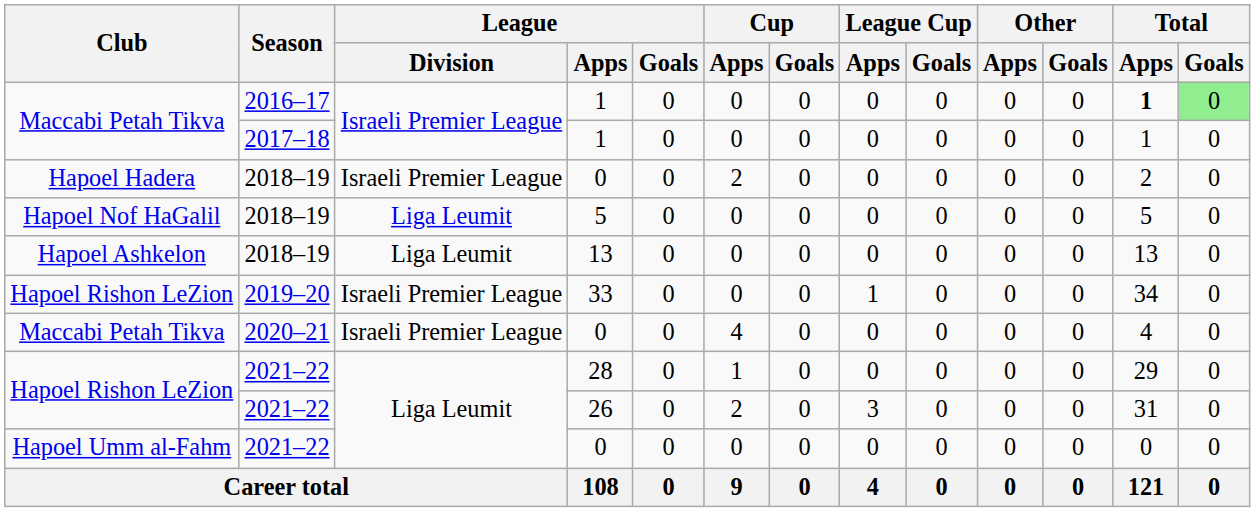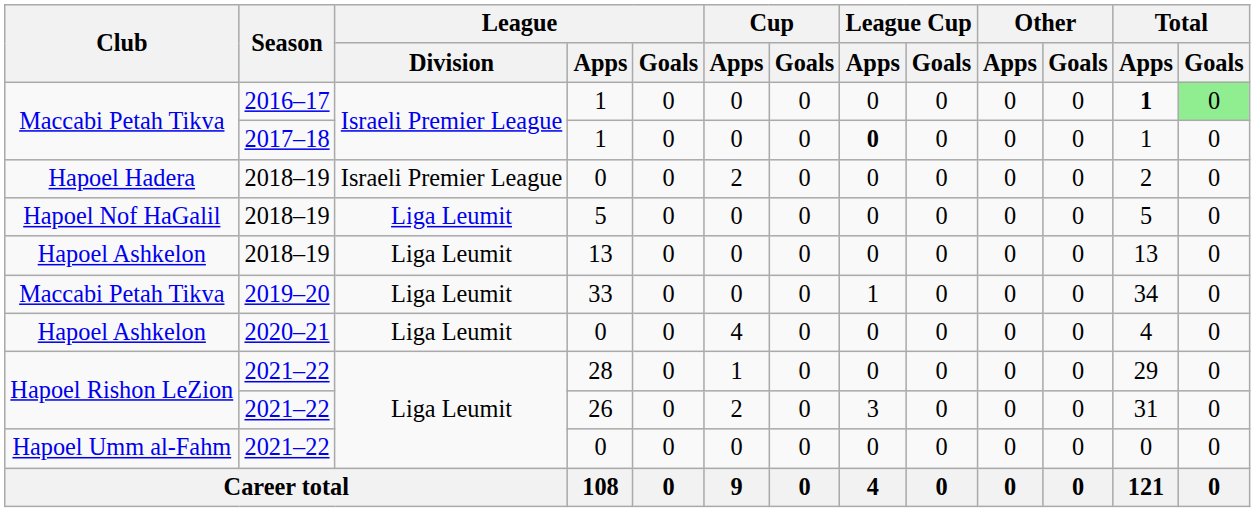2017–18 / 1 | League Cup / Apps: normal -> bold
33 | Club: Hapoel Rishon LeZion -> Maccabi Petah Tikva
33 | League / Division: Israeli Premier League -> Liga Leumit
2020–21 / 0 | Club: Maccabi Petah Tikva -> Hapoel Ashkelon
2020–21 / 0 | League / Division: Israeli Premier League -> Liga Leumit
